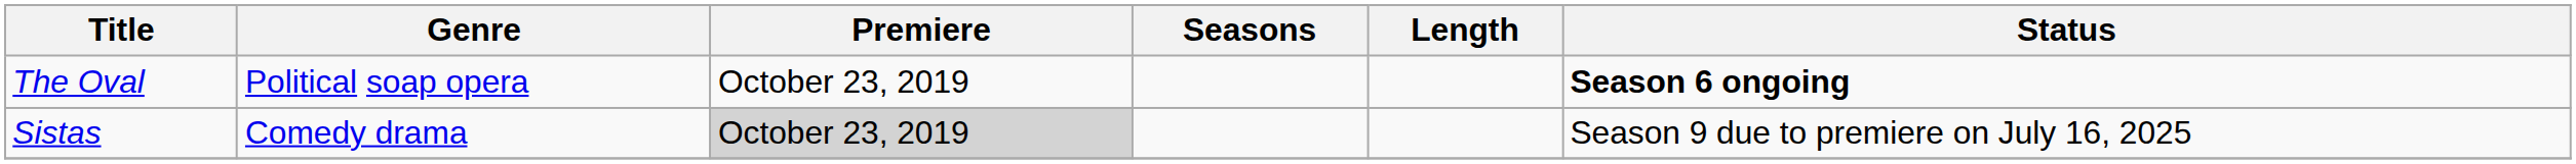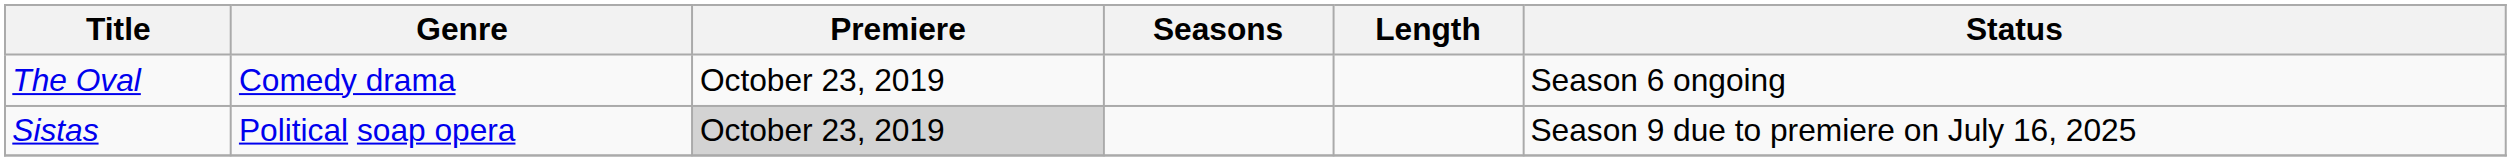The Oval | Genre: Political soap opera -> Comedy drama
The Oval | Status: bold -> normal
Sistas | Genre: Comedy drama -> Political soap opera
